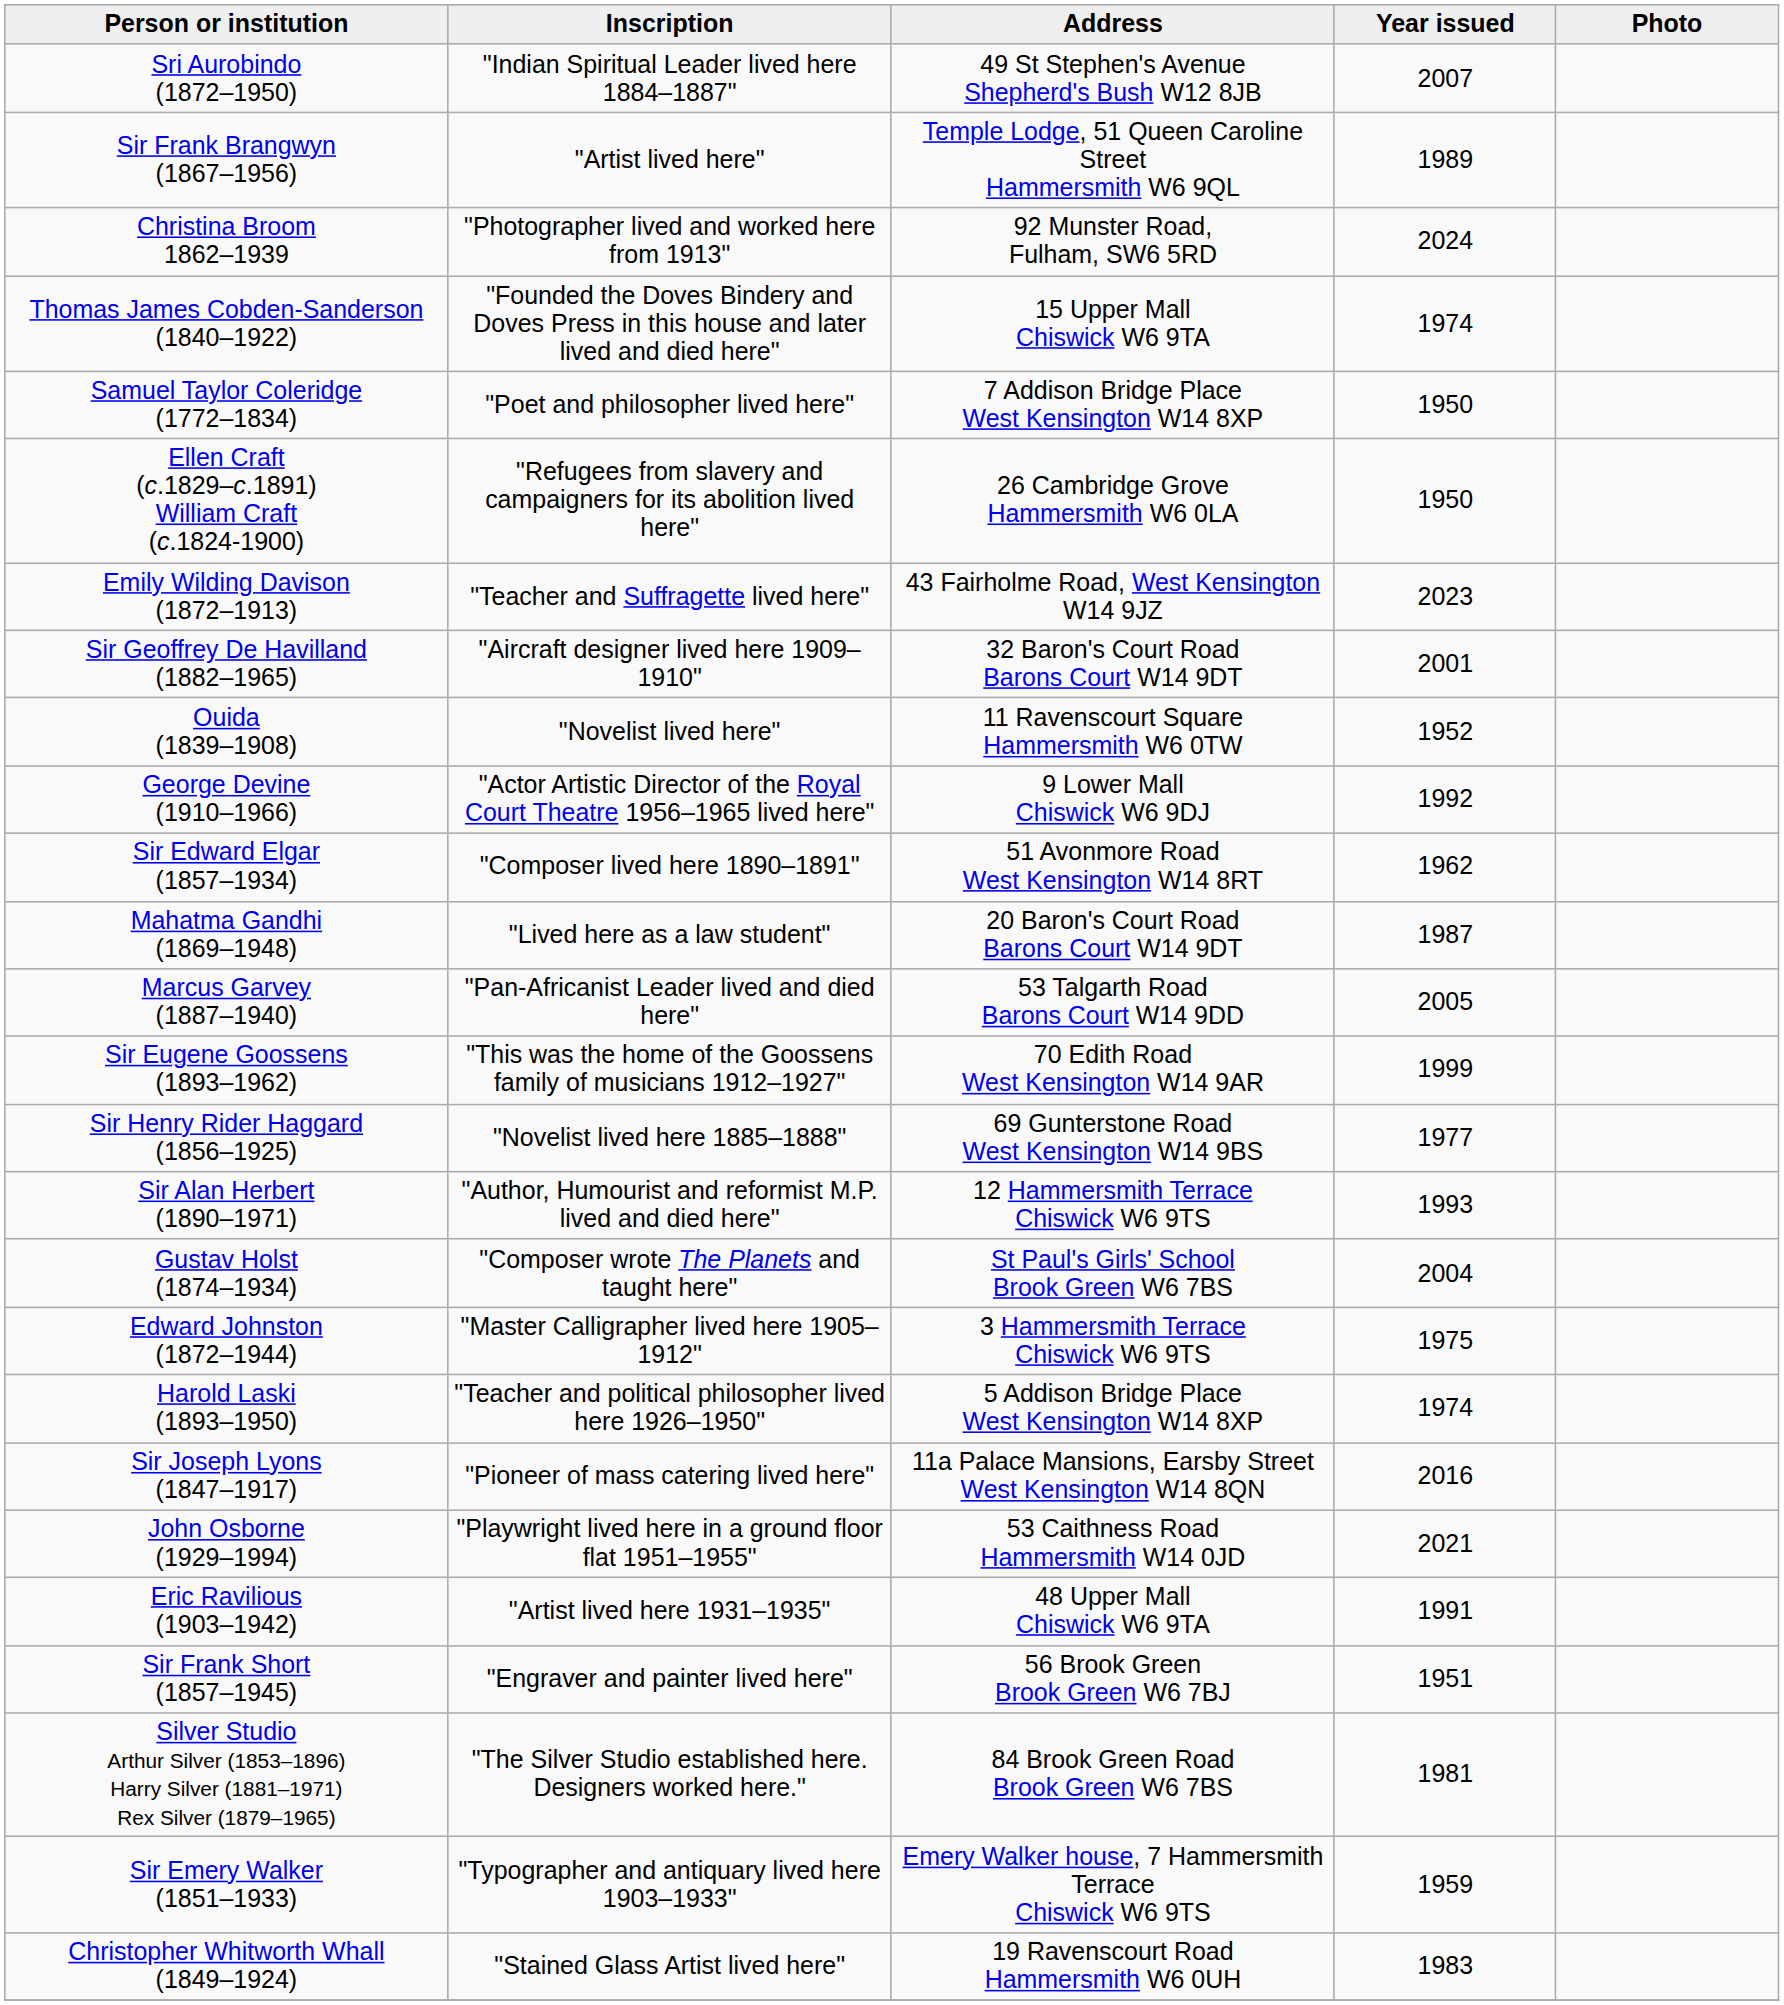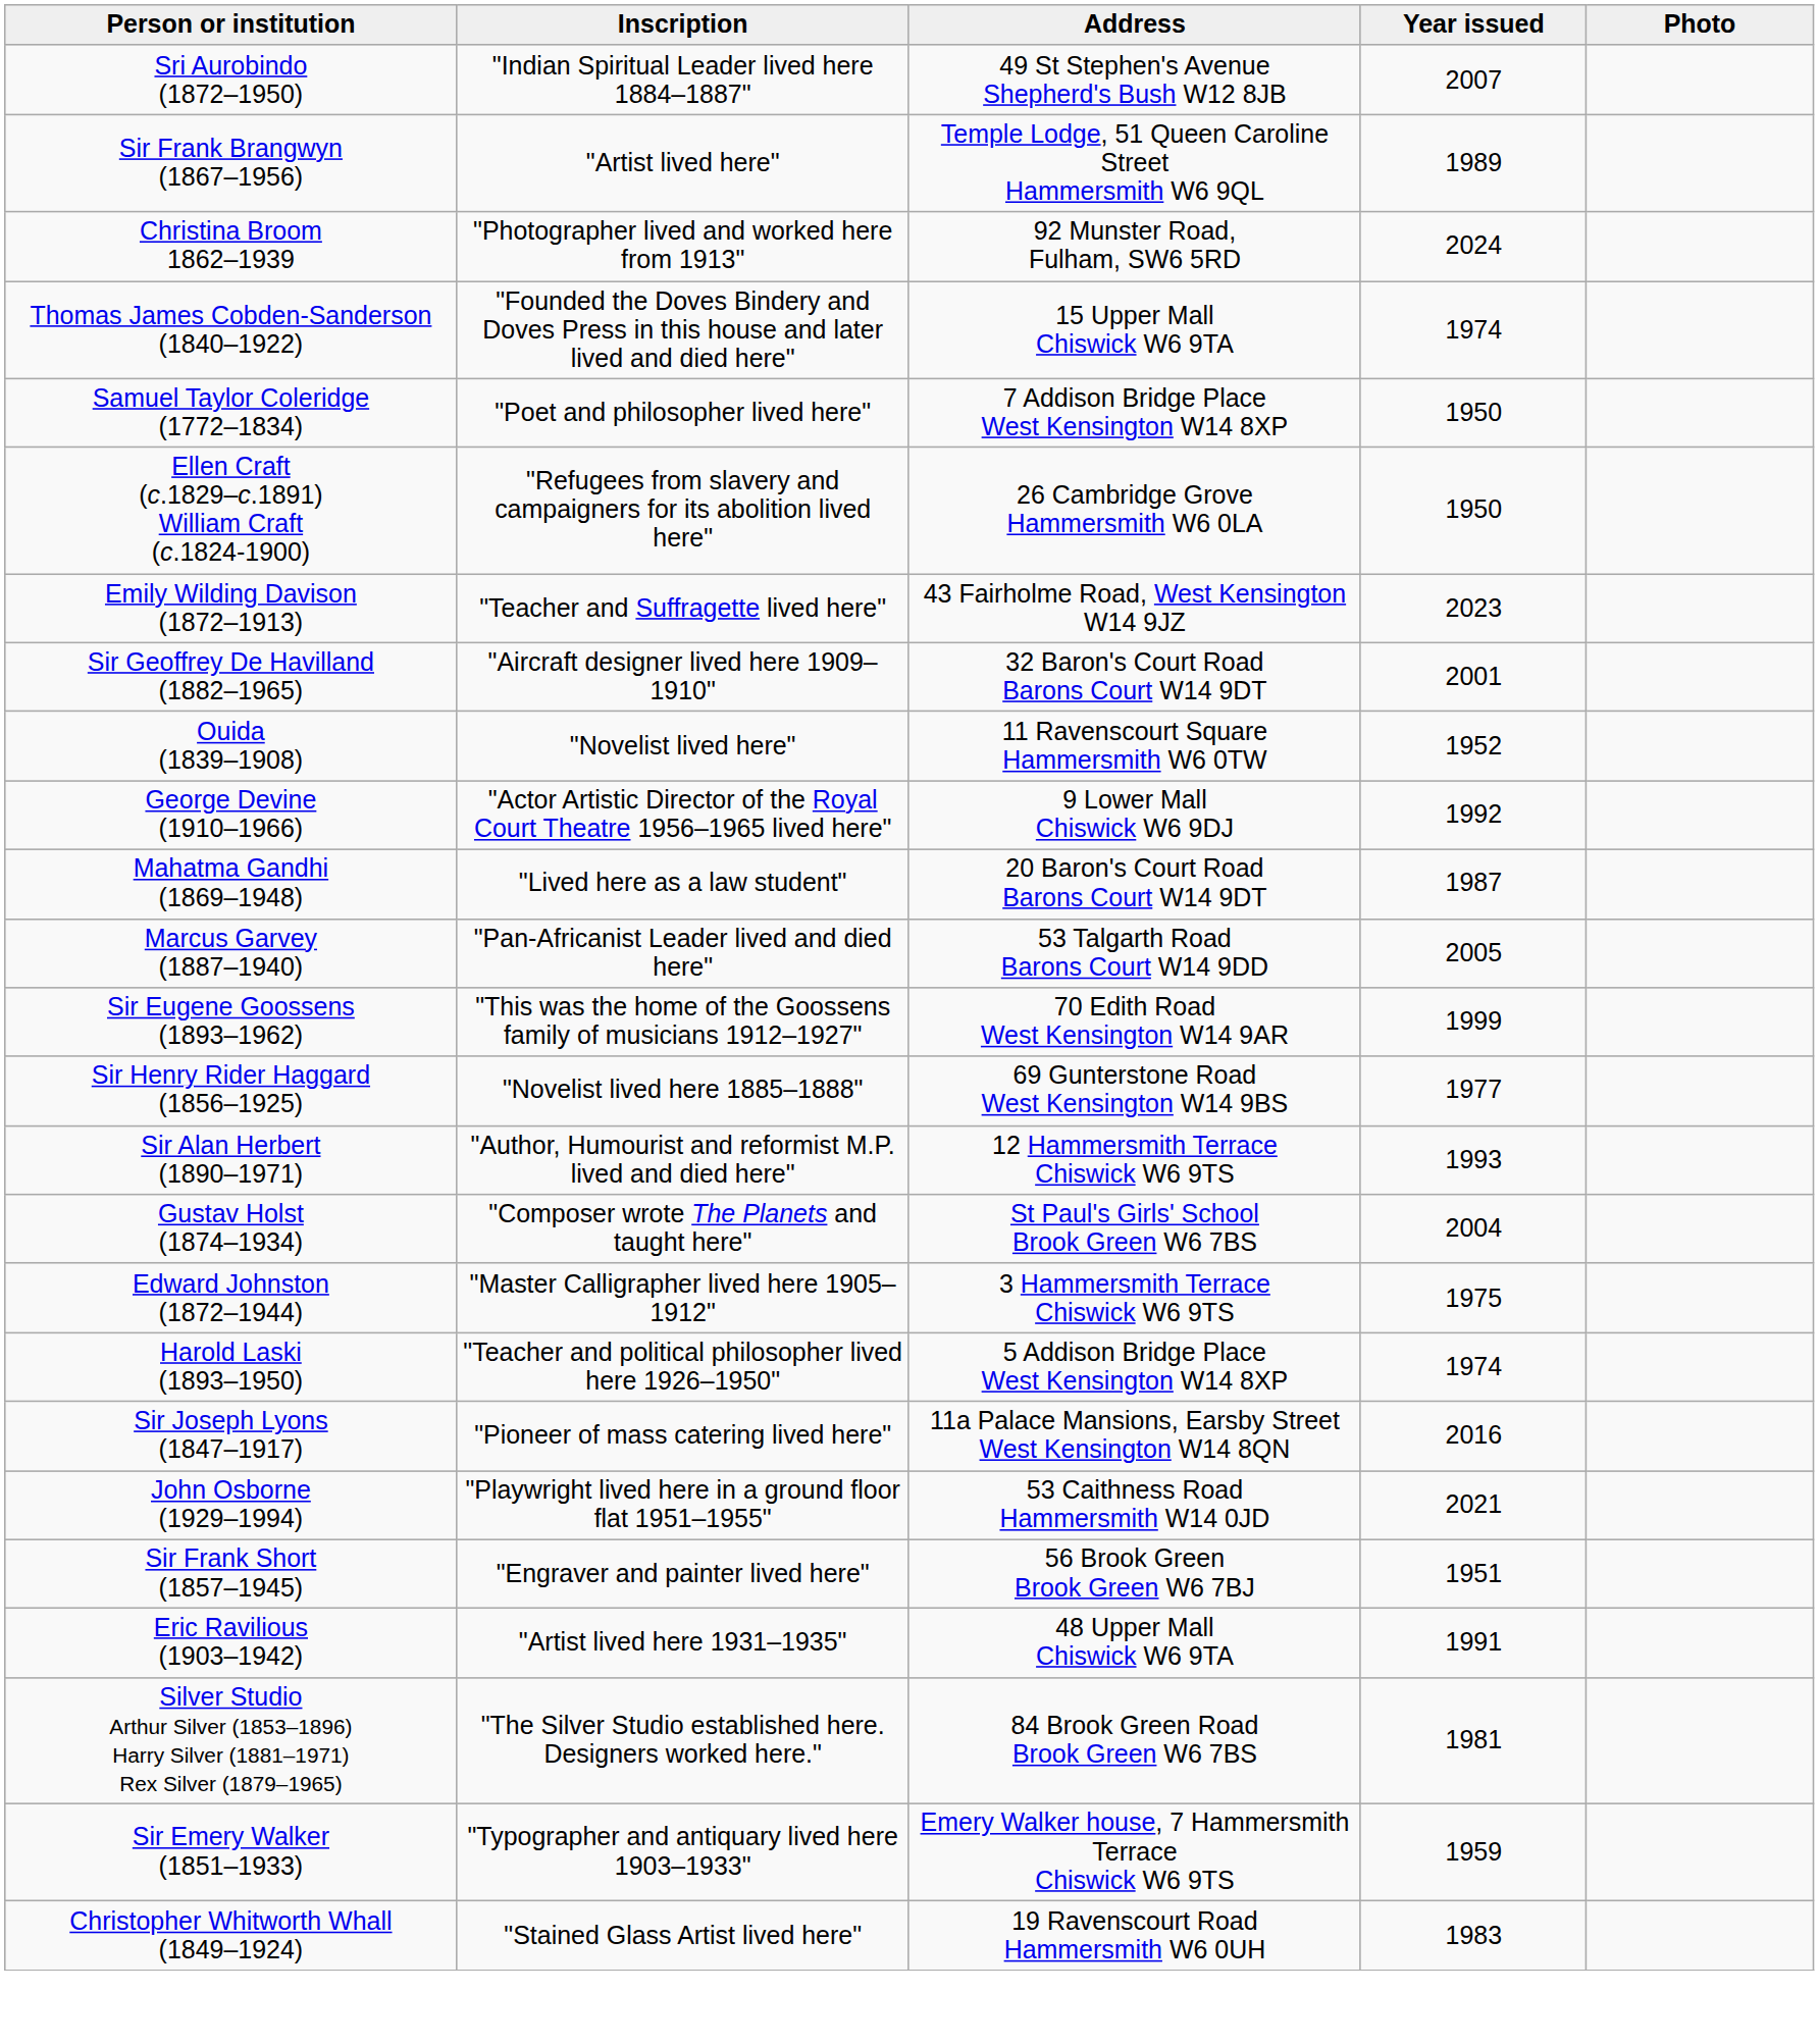- row: Sir Edward Elgar (1857–1934) | "Composer lived here 1890–1891" | 51 Avonmore Road West Kensington W14 8RT | 1962
rows swapped: Eric Ravilious (1903–1942) <-> Sir Frank Short (1857–1945)
